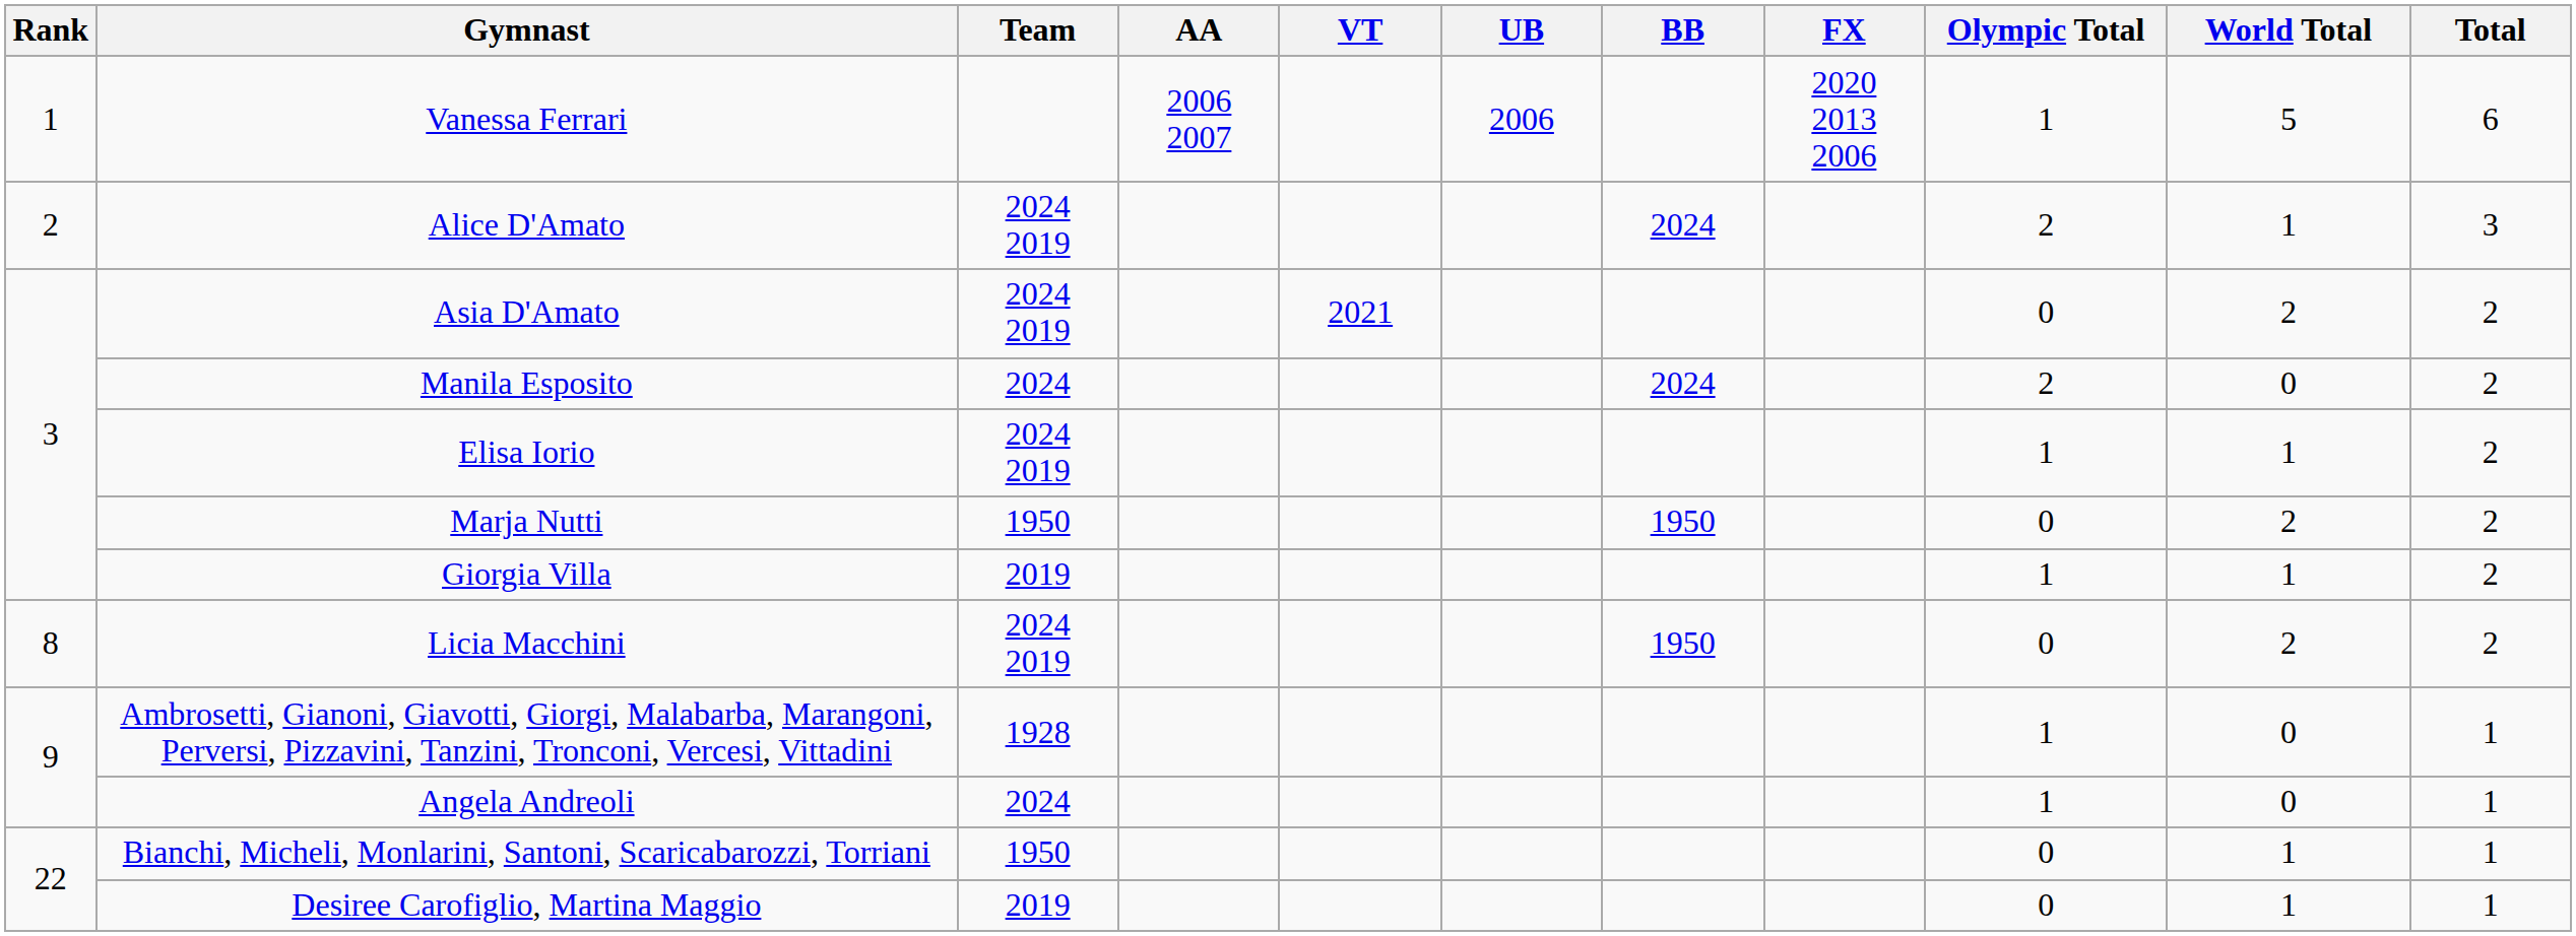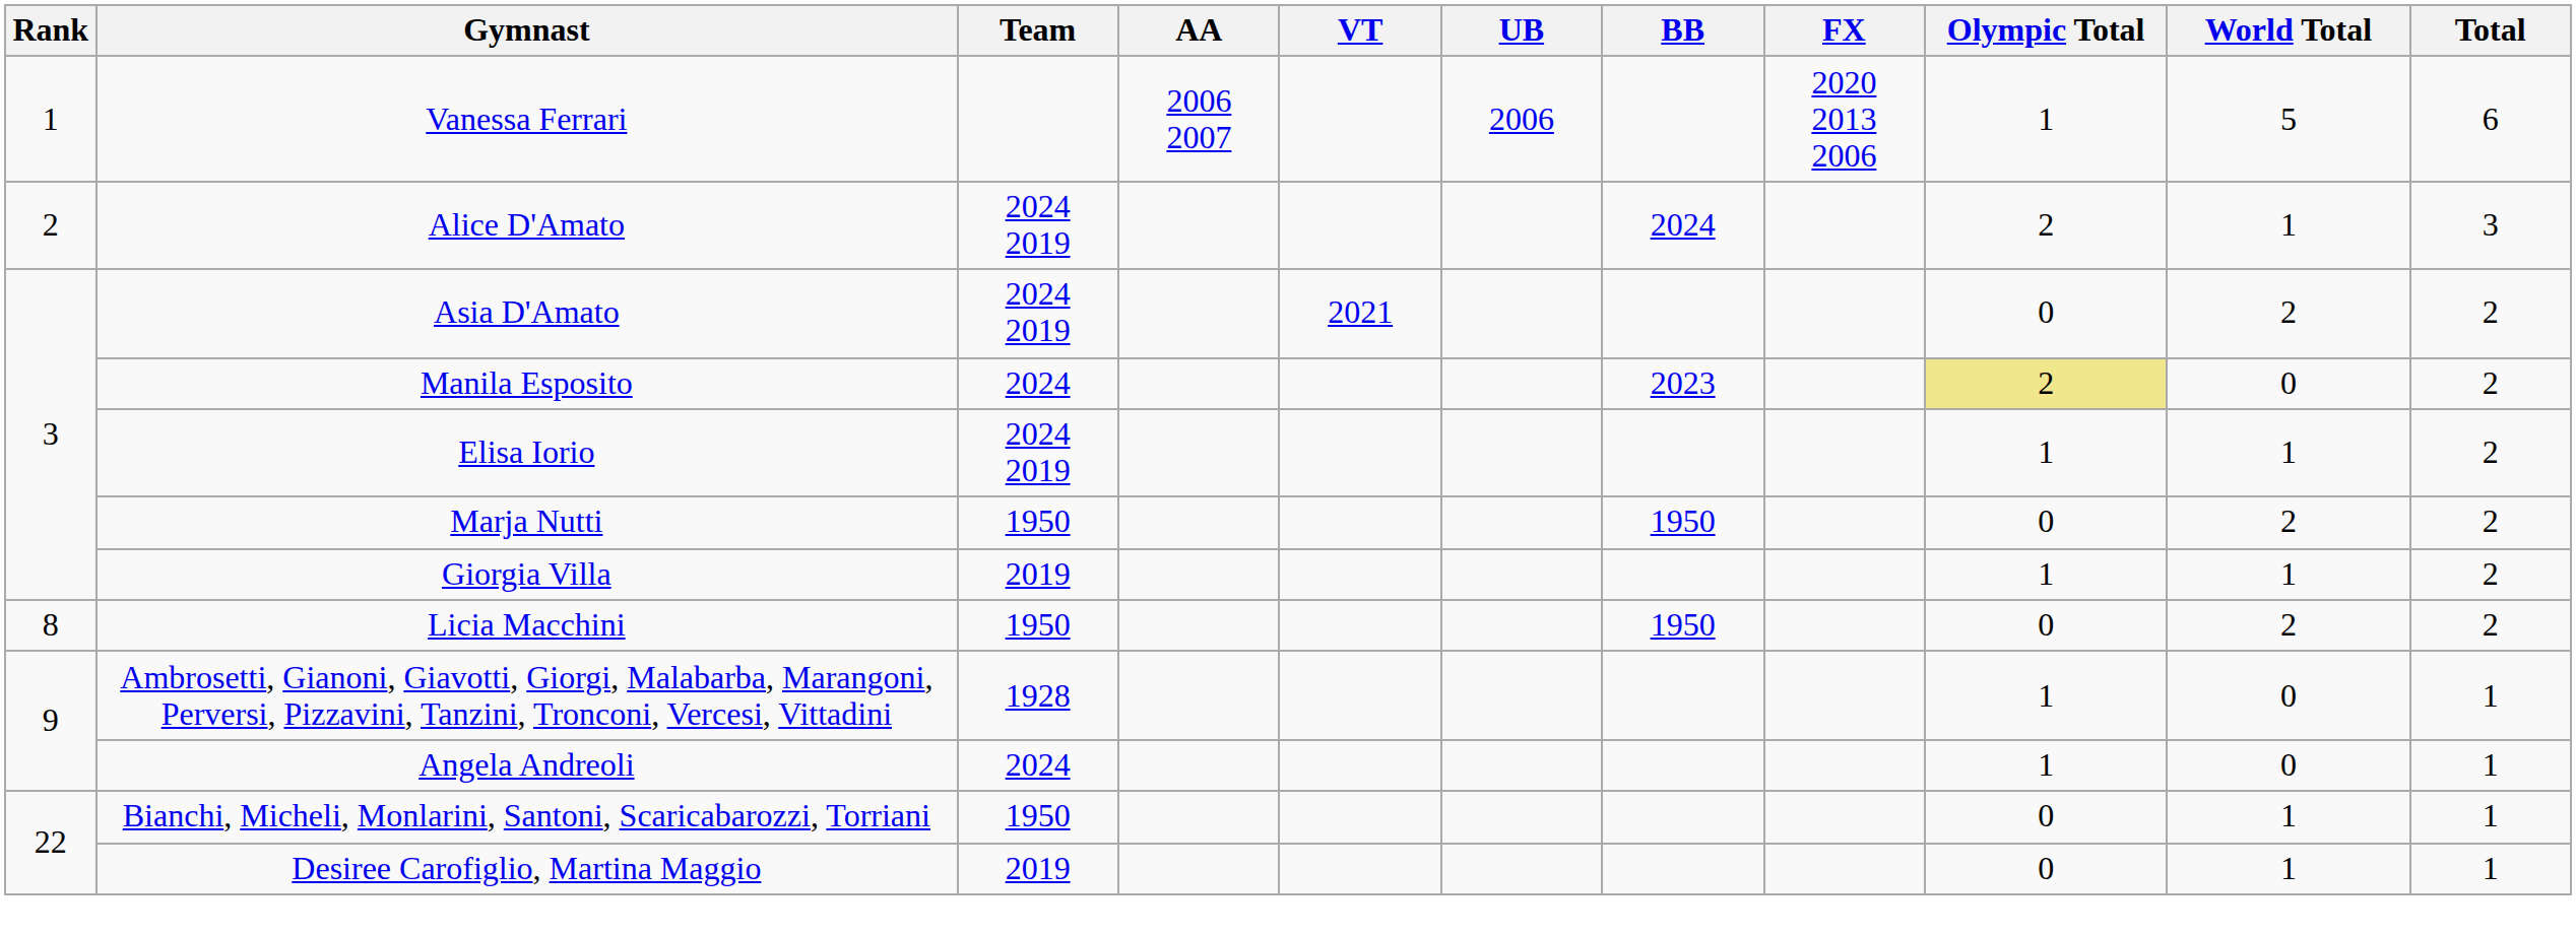Manila Esposito | BB: 2024 -> 2023
Manila Esposito | Olympic Total: no background -> khaki background
Licia Macchini | Team: 2024 2019 -> 1950
